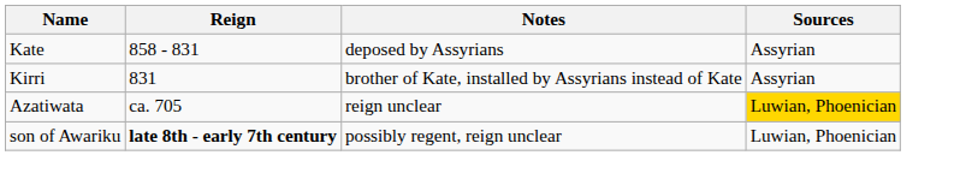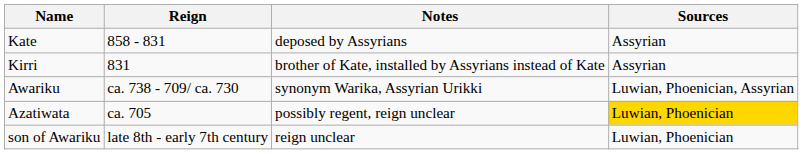+ row: Awariku | ca. 738 - 709/ ca. 730 | synonym Warika, Assyrian Urikki | Luwian, Phoenician, Assyrian
Azatiwata | Notes: reign unclear -> possibly regent, reign unclear
son of Awariku | Reign: bold -> normal
son of Awariku | Notes: possibly regent, reign unclear -> reign unclear
